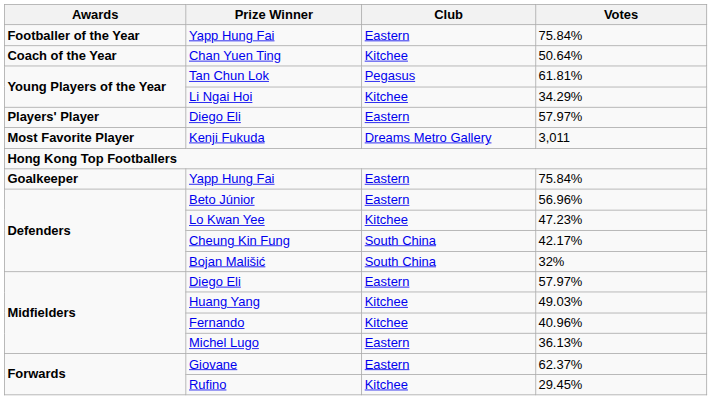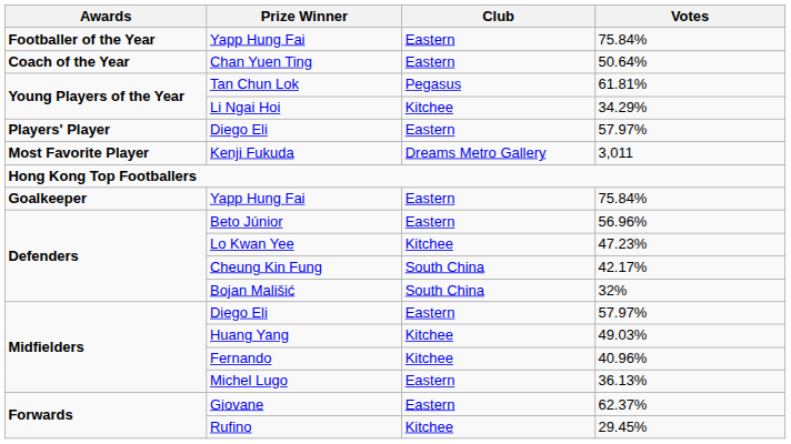Chan Yuen Ting | Club: Kitchee -> Eastern
